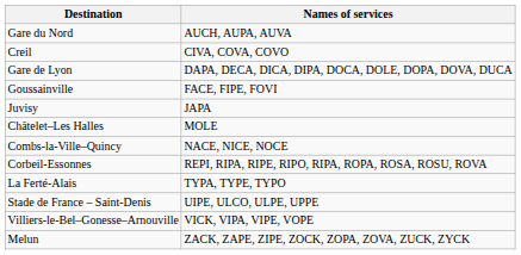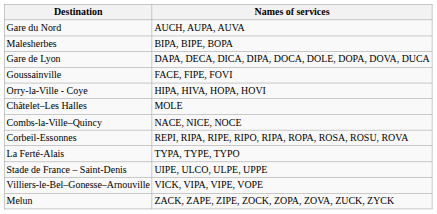+ row: Malesherbes | BIPA, BIPE, BOPA
- row: Creil | CIVA, COVA, COVO
+ row: Orry-la-Ville - Coye | HIPA, HIVA, HOPA, HOVI
- row: Juvisy | JAPA
